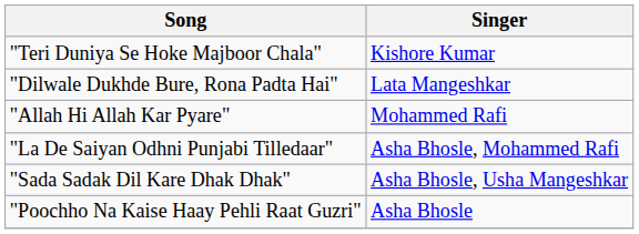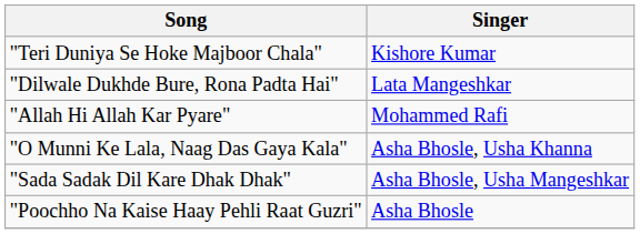- row: "La De Saiyan Odhni Punjabi Tilledaar" | Asha Bhosle, Mohammed Rafi
+ row: "O Munni Ke Lala, Naag Das Gaya Kala" | Asha Bhosle, Usha Khanna
